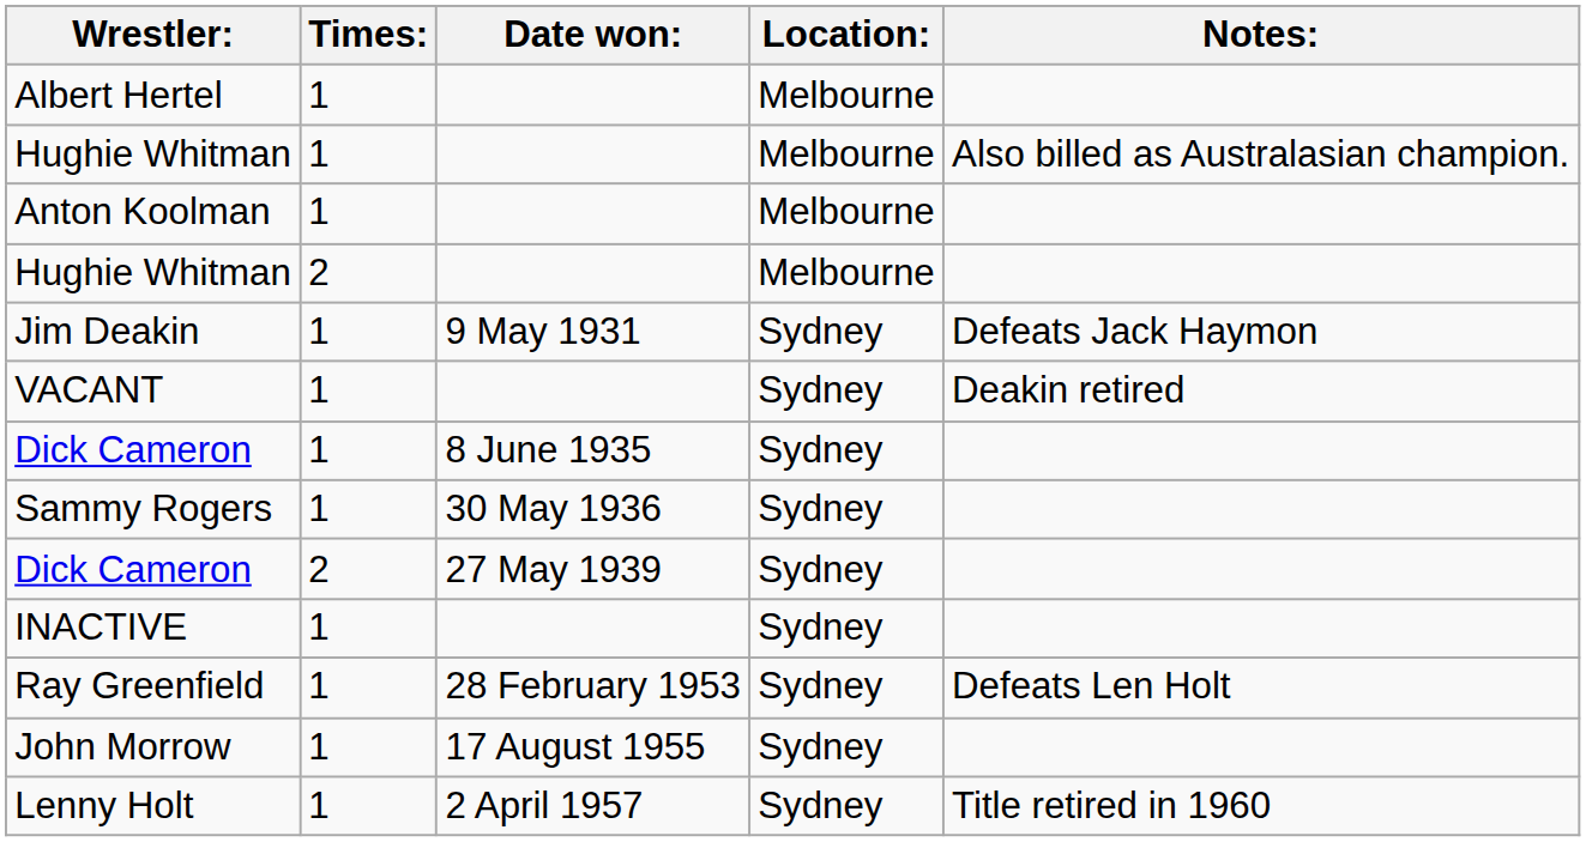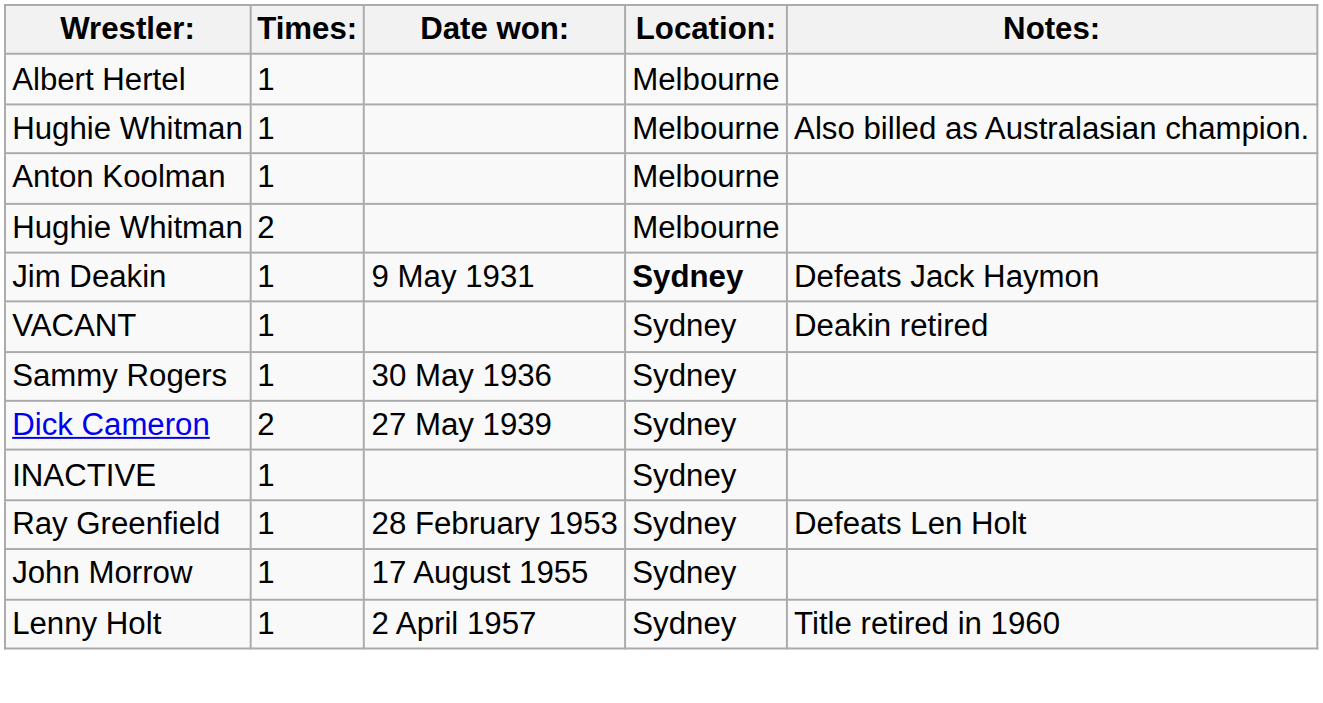Jim Deakin | Location:: normal -> bold
- row: Dick Cameron | 1 | 8 June 1935 | Sydney
